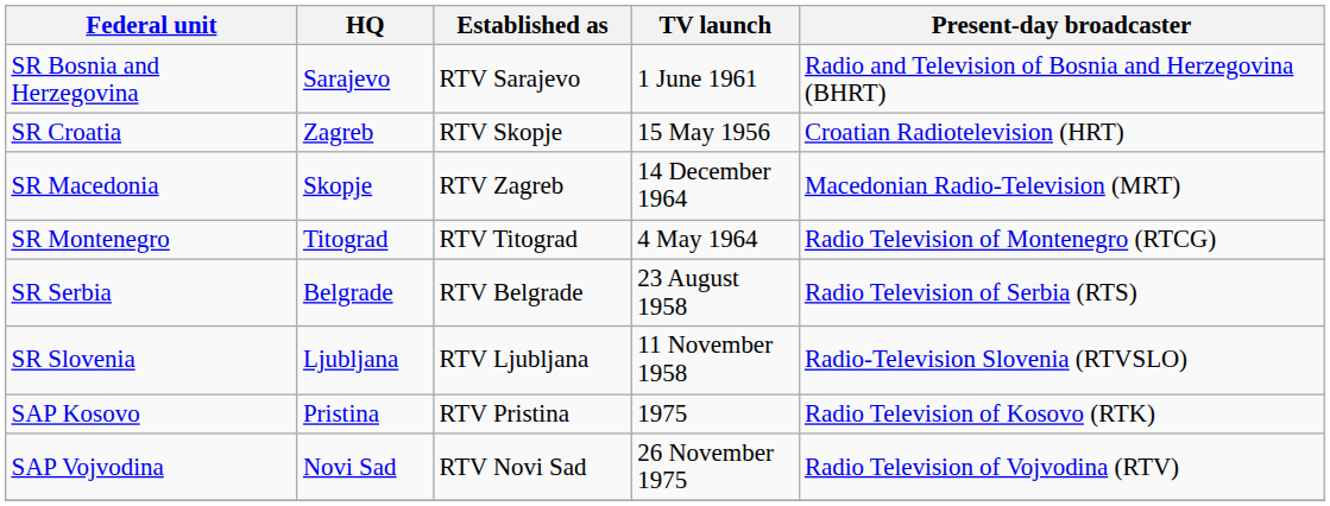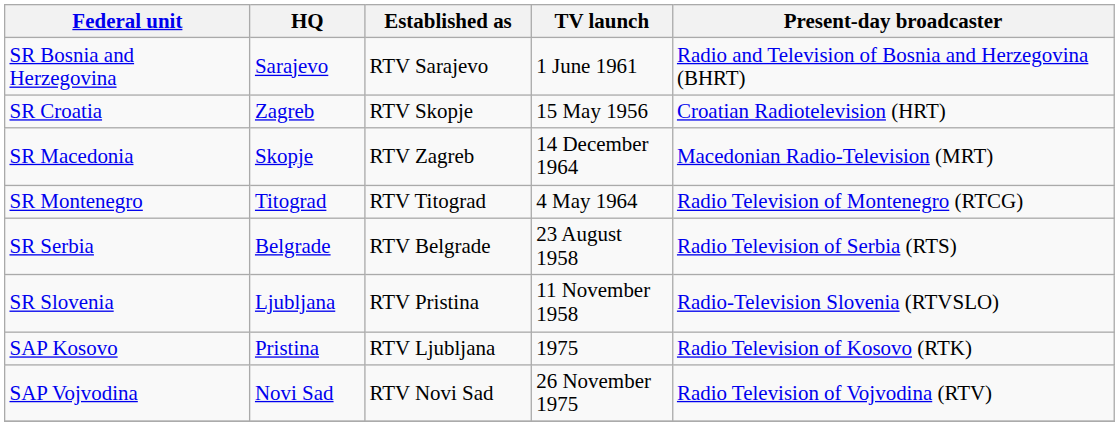SR Slovenia | Established as: RTV Ljubljana -> RTV Pristina
SAP Kosovo | Established as: RTV Pristina -> RTV Ljubljana
